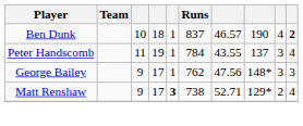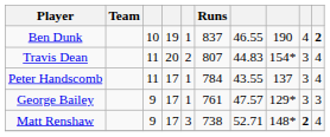Ben Dunk | column 4: 18 -> 19
Ben Dunk | column 7: 46.57 -> 46.55
+ row: Travis Dean | 11 | 20 | 2 | 807 | 44.83 | 154* | 3 | 4
Peter Handscomb | column 4: 19 -> 17
George Bailey | Runs: 762 -> 761
George Bailey | column 7: 47.56 -> 47.57
George Bailey | column 8: 148* -> 129*
Matt Renshaw | column 5: bold -> normal
Matt Renshaw | column 8: 129* -> 148*
Matt Renshaw | column 9: normal -> bold
